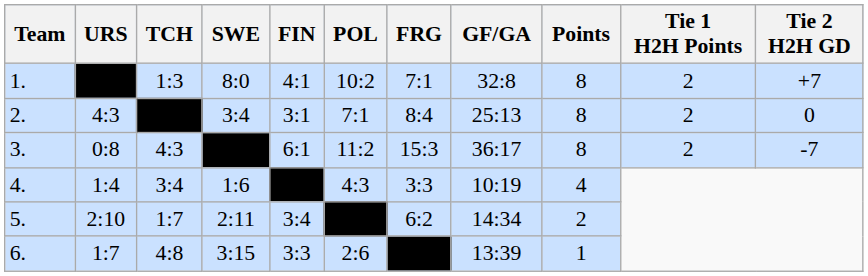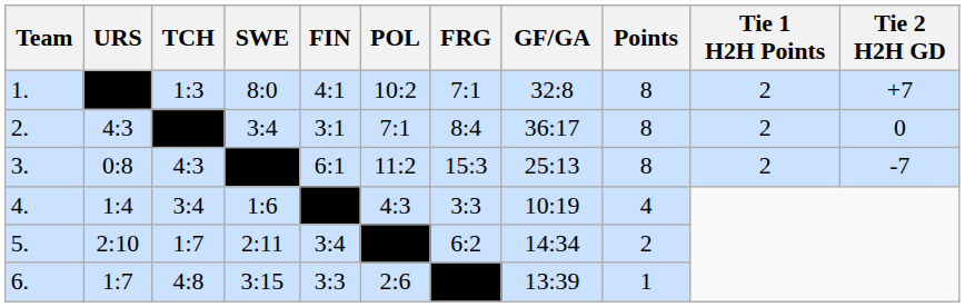2. | GF/GA: 25:13 -> 36:17
3. | GF/GA: 36:17 -> 25:13
